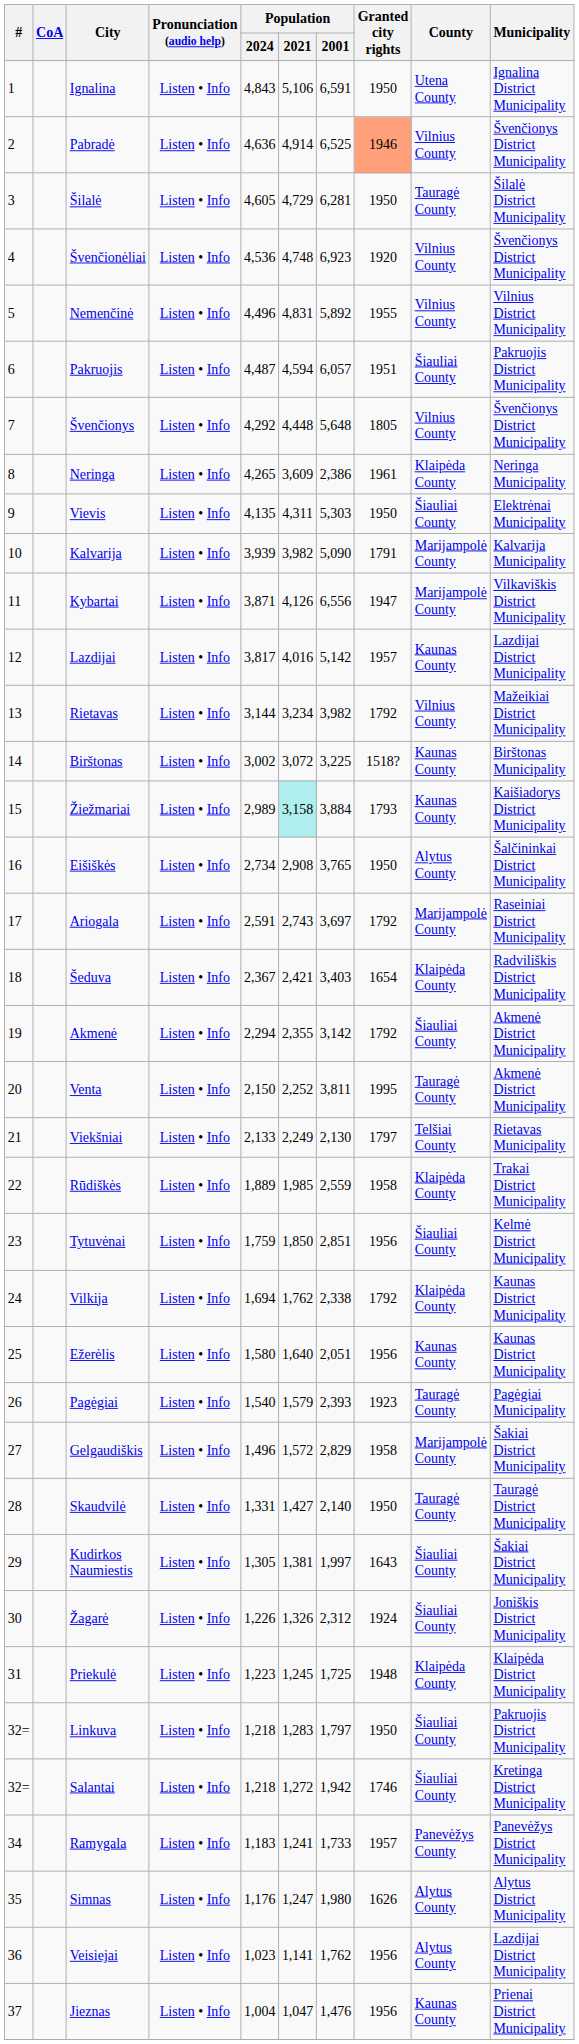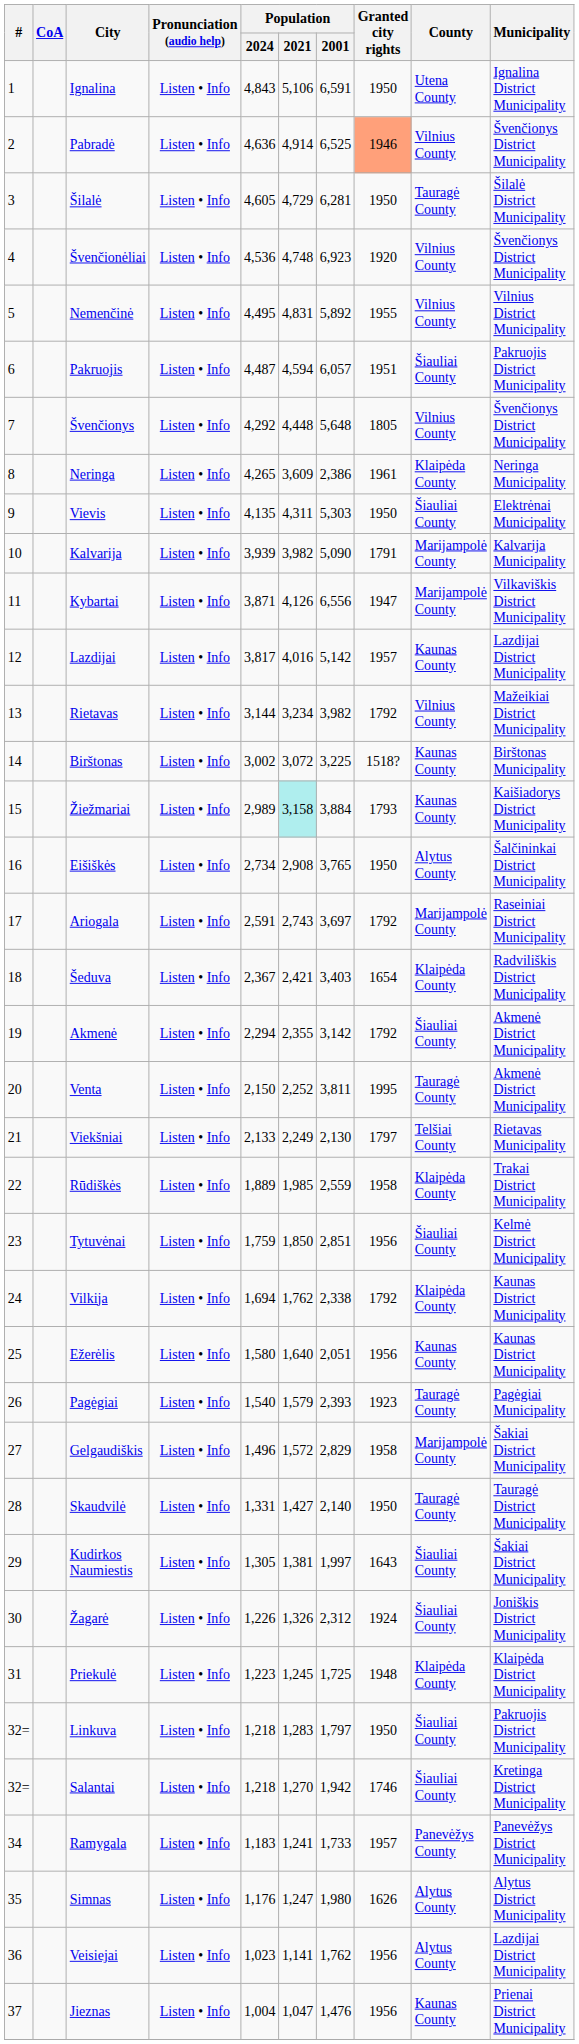Nemenčinė | Population / 2024: 4,496 -> 4,495
Salantai | Population / 2021: 1,272 -> 1,270
